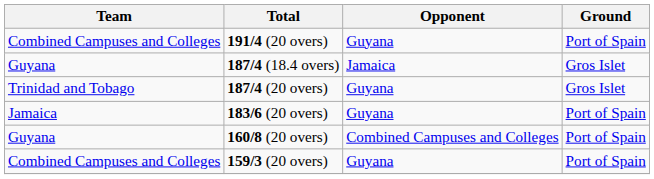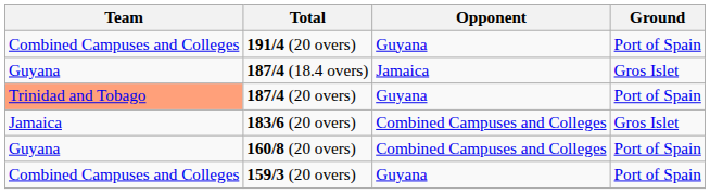187/4 (20 overs) | Team: no background -> lightsalmon background
187/4 (20 overs) | Ground: Gros Islet -> Port of Spain
183/6 (20 overs) | Opponent: Guyana -> Combined Campuses and Colleges
183/6 (20 overs) | Ground: Port of Spain -> Gros Islet
